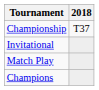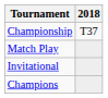rows swapped: Match Play <-> Invitational
